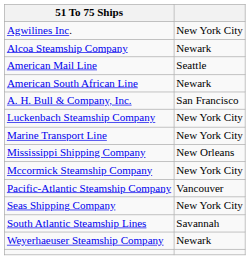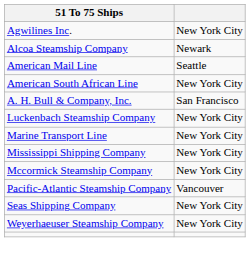American South African Line | column 2: Newark -> New York City
Mississippi Shipping Company | column 2: New Orleans -> New York City
- row: South Atlantic Steamship Lines | Savannah
Weyerhaeuser Steamship Company | column 2: Newark -> New York City
